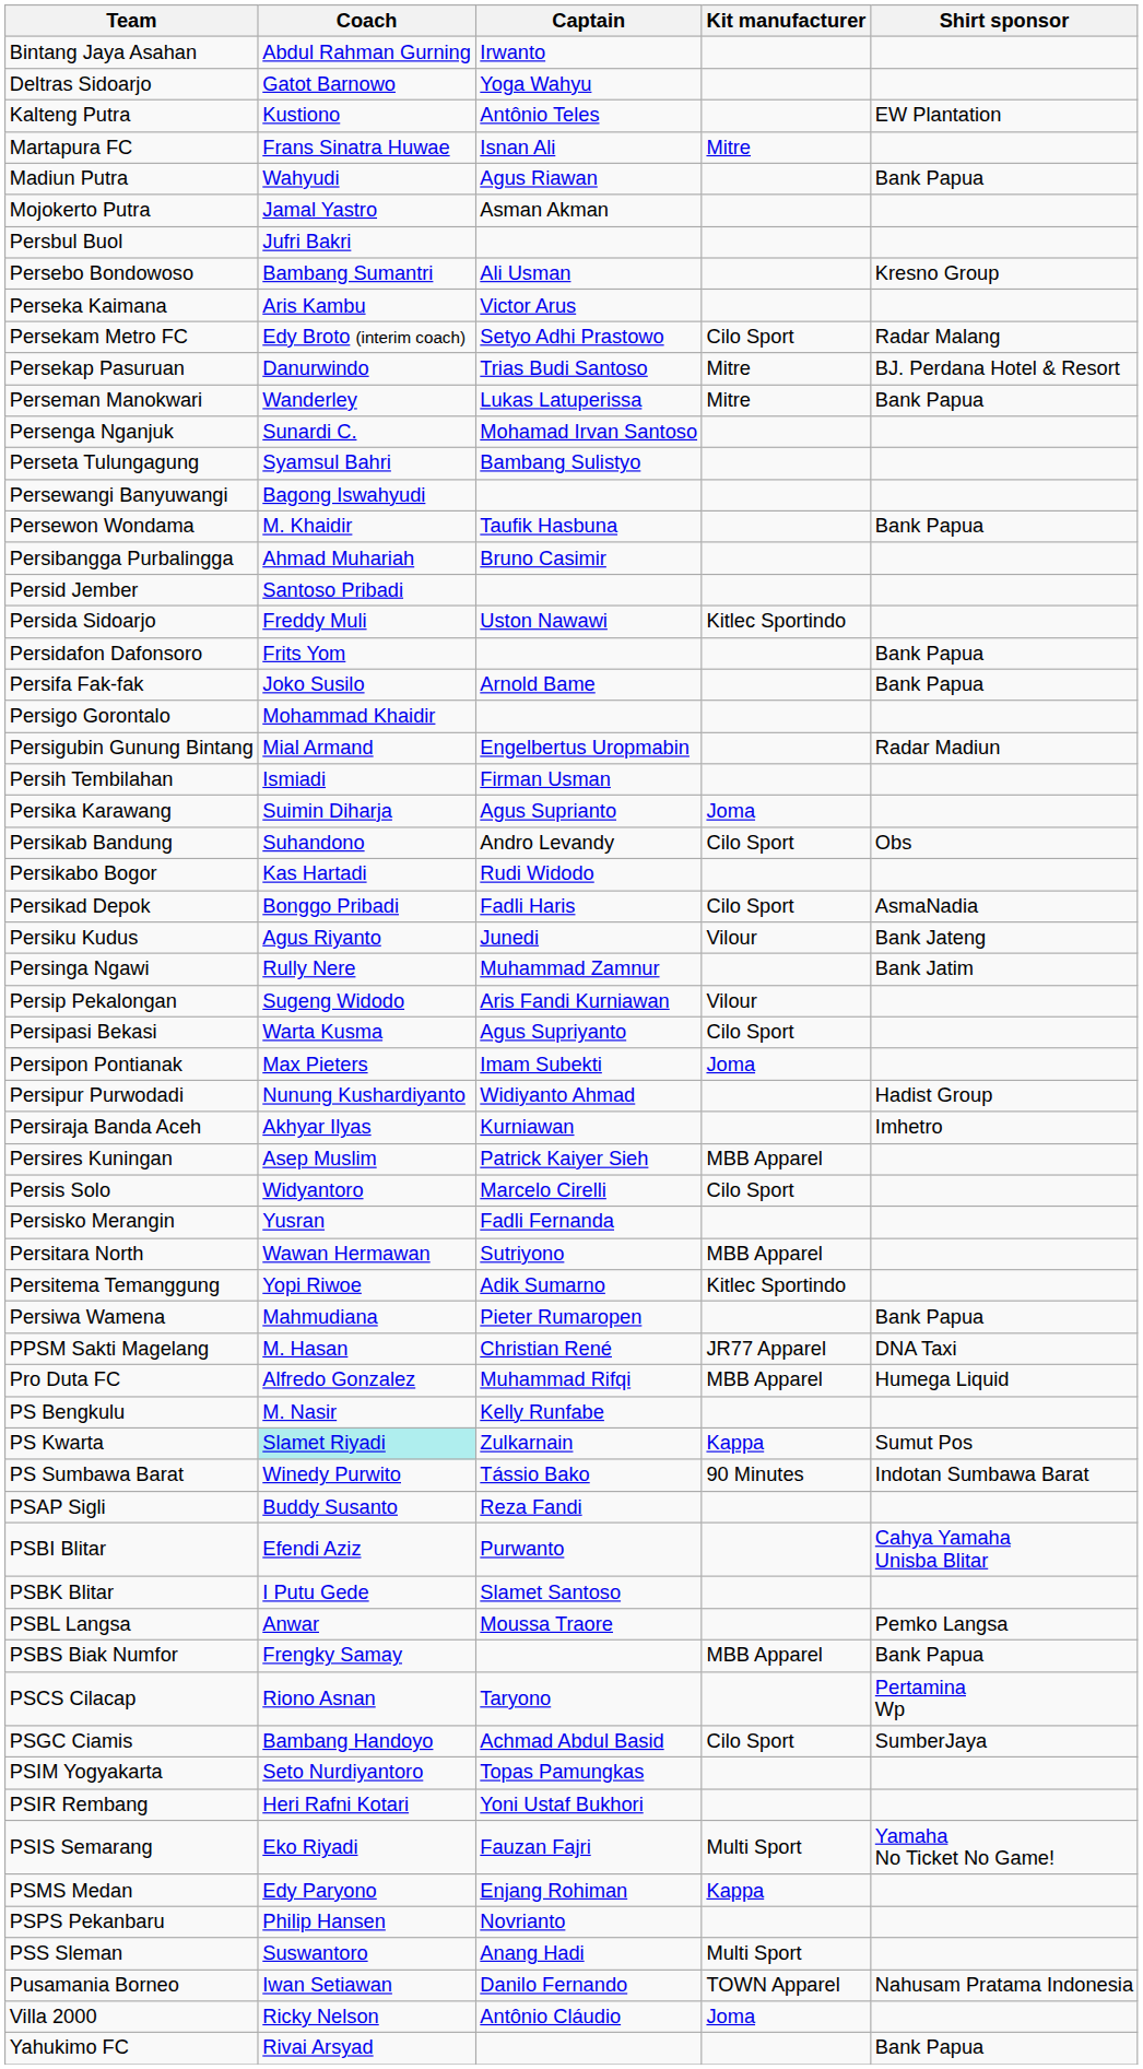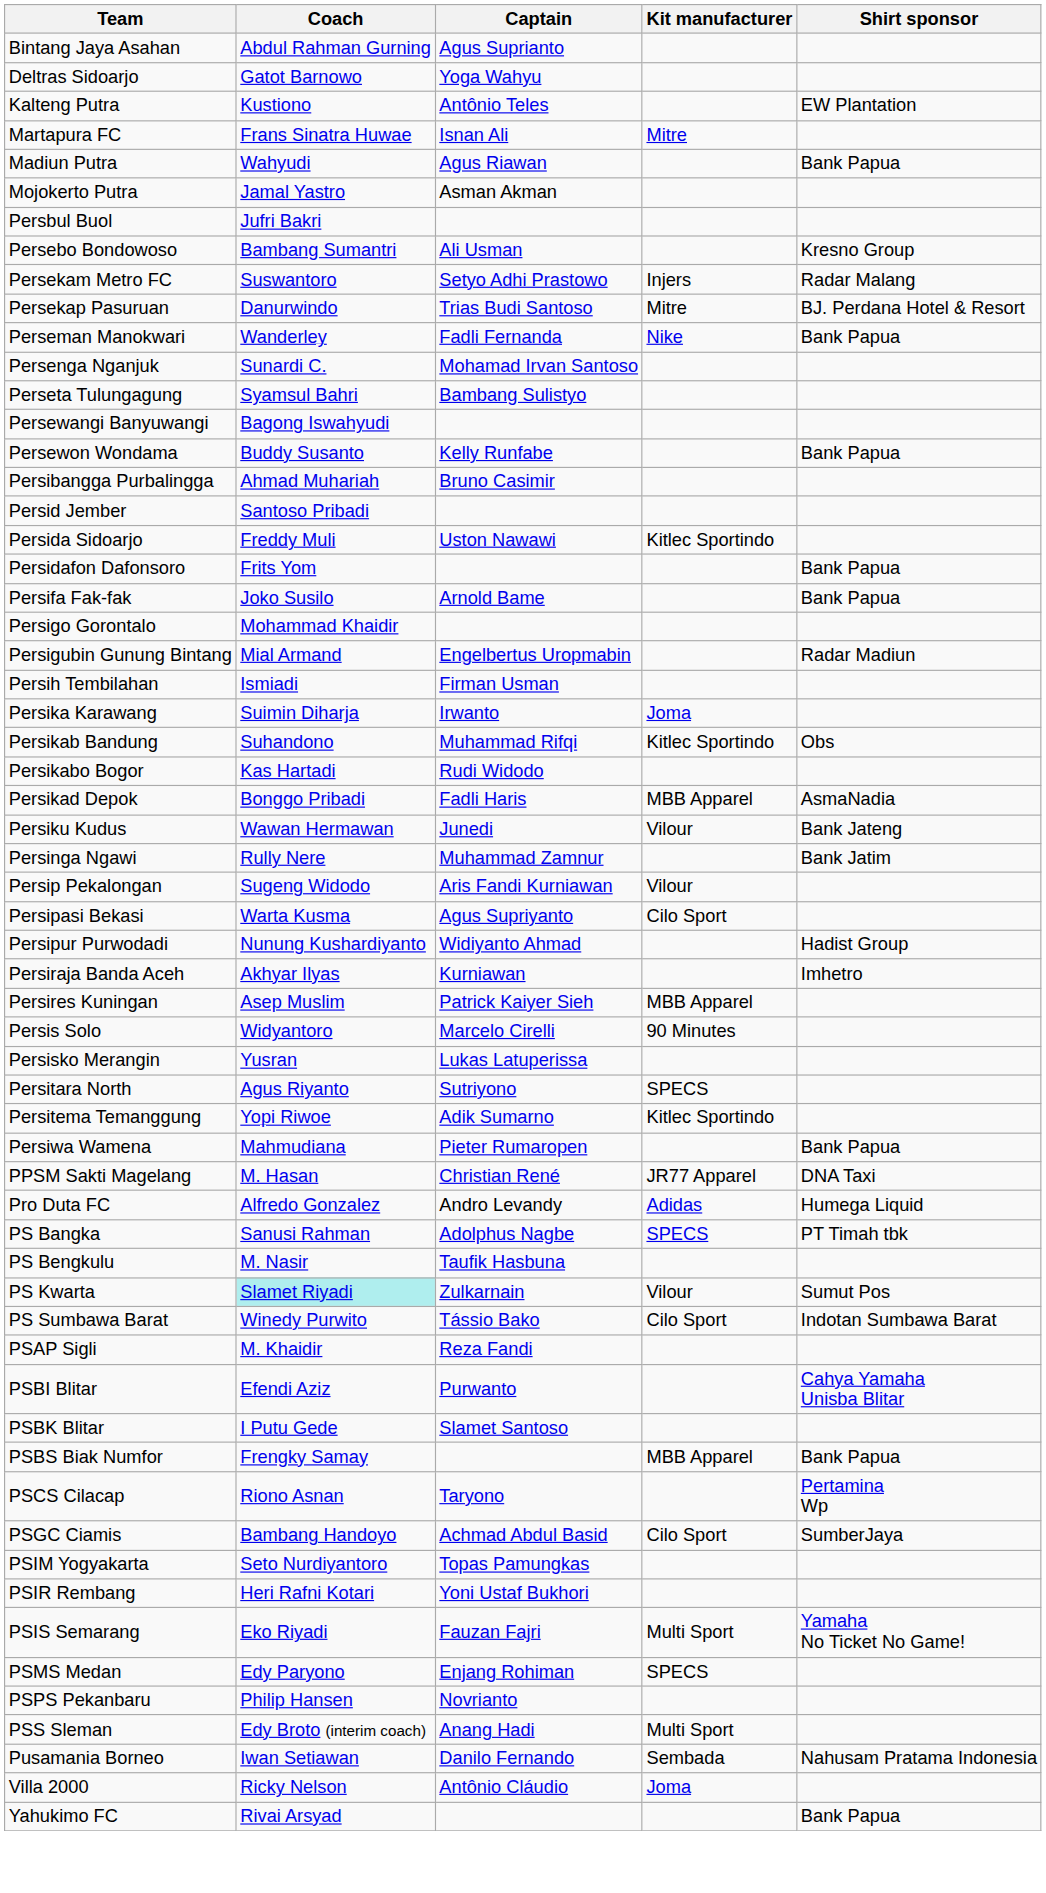Bintang Jaya Asahan | Captain: Irwanto -> Agus Suprianto
- row: Perseka Kaimana | Aris Kambu | Victor Arus
Persekam Metro FC | Coach: Edy Broto (interim coach) -> Suswantoro
Persekam Metro FC | Kit manufacturer: Cilo Sport -> Injers
Perseman Manokwari | Captain: Lukas Latuperissa -> Fadli Fernanda
Perseman Manokwari | Kit manufacturer: Mitre -> Nike
Persewon Wondama | Coach: M. Khaidir -> Buddy Susanto
Persewon Wondama | Captain: Taufik Hasbuna -> Kelly Runfabe
Persika Karawang | Captain: Agus Suprianto -> Irwanto
Persikab Bandung | Captain: Andro Levandy -> Muhammad Rifqi
Persikab Bandung | Kit manufacturer: Cilo Sport -> Kitlec Sportindo
Persikad Depok | Kit manufacturer: Cilo Sport -> MBB Apparel
Persiku Kudus | Coach: Agus Riyanto -> Wawan Hermawan
- row: Persipon Pontianak | Max Pieters | Imam Subekti | Joma
Persis Solo | Kit manufacturer: Cilo Sport -> 90 Minutes
Persisko Merangin | Captain: Fadli Fernanda -> Lukas Latuperissa
Persitara North | Coach: Wawan Hermawan -> Agus Riyanto
Persitara North | Kit manufacturer: MBB Apparel -> SPECS
Pro Duta FC | Captain: Muhammad Rifqi -> Andro Levandy
Pro Duta FC | Kit manufacturer: MBB Apparel -> Adidas
+ row: PS Bangka | Sanusi Rahman | Adolphus Nagbe | SPECS | PT Timah tbk
PS Bengkulu | Captain: Kelly Runfabe -> Taufik Hasbuna
PS Kwarta | Kit manufacturer: Kappa -> Vilour
PS Sumbawa Barat | Kit manufacturer: 90 Minutes -> Cilo Sport
PSAP Sigli | Coach: Buddy Susanto -> M. Khaidir
- row: PSBL Langsa | Anwar | Moussa Traore | Pemko Langsa
PSMS Medan | Kit manufacturer: Kappa -> SPECS
PSS Sleman | Coach: Suswantoro -> Edy Broto (interim coach)
Pusamania Borneo | Kit manufacturer: TOWN Apparel -> Sembada
